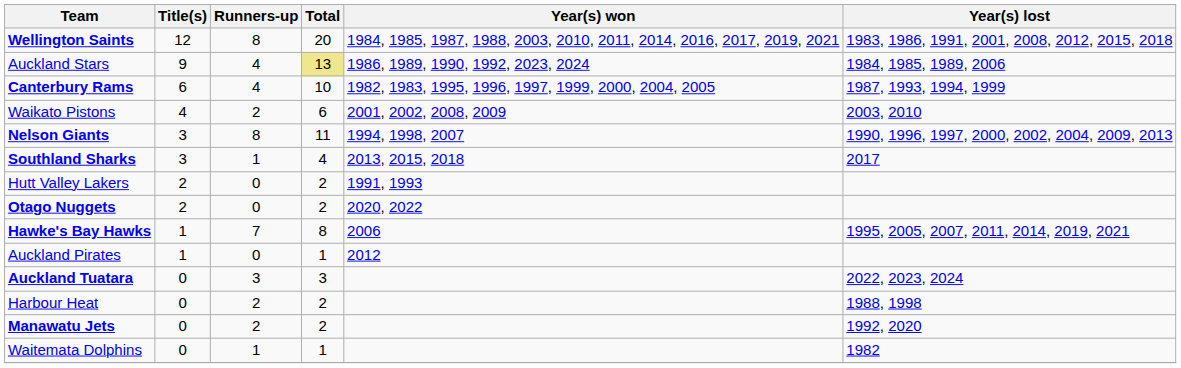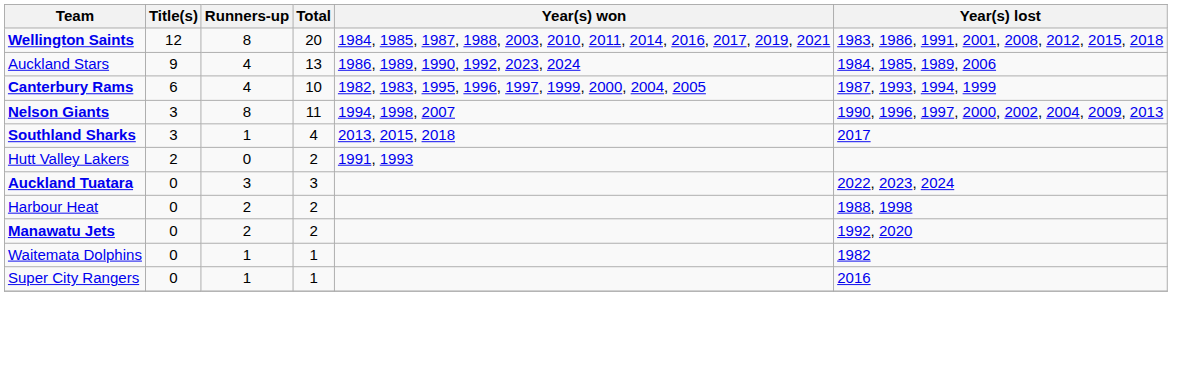Auckland Stars | Total: khaki background -> no background
- row: Waikato Pistons | 4 | 2 | 6 | 2001, 2002, 2008, 2009 | 2003, 2010
- row: Otago Nuggets | 2 | 0 | 2 | 2020, 2022
- row: Hawke's Bay Hawks | 1 | 7 | 8 | 2006 | 1995, 2005, 2007, 2011, 2014, 2019, 2021
- row: Auckland Pirates | 1 | 0 | 1 | 2012
+ row: Super City Rangers | 0 | 1 | 1 | 2016
